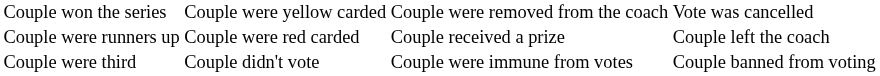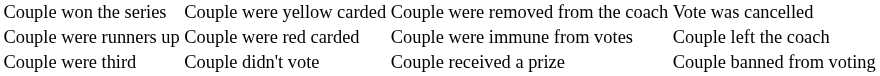Couple were runners up | column 3: Couple received a prize -> Couple were immune from votes
Couple were third | column 3: Couple were immune from votes -> Couple received a prize
